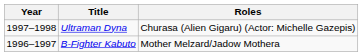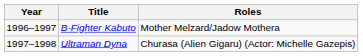rows swapped: B-Fighter Kabuto <-> Ultraman Dyna
